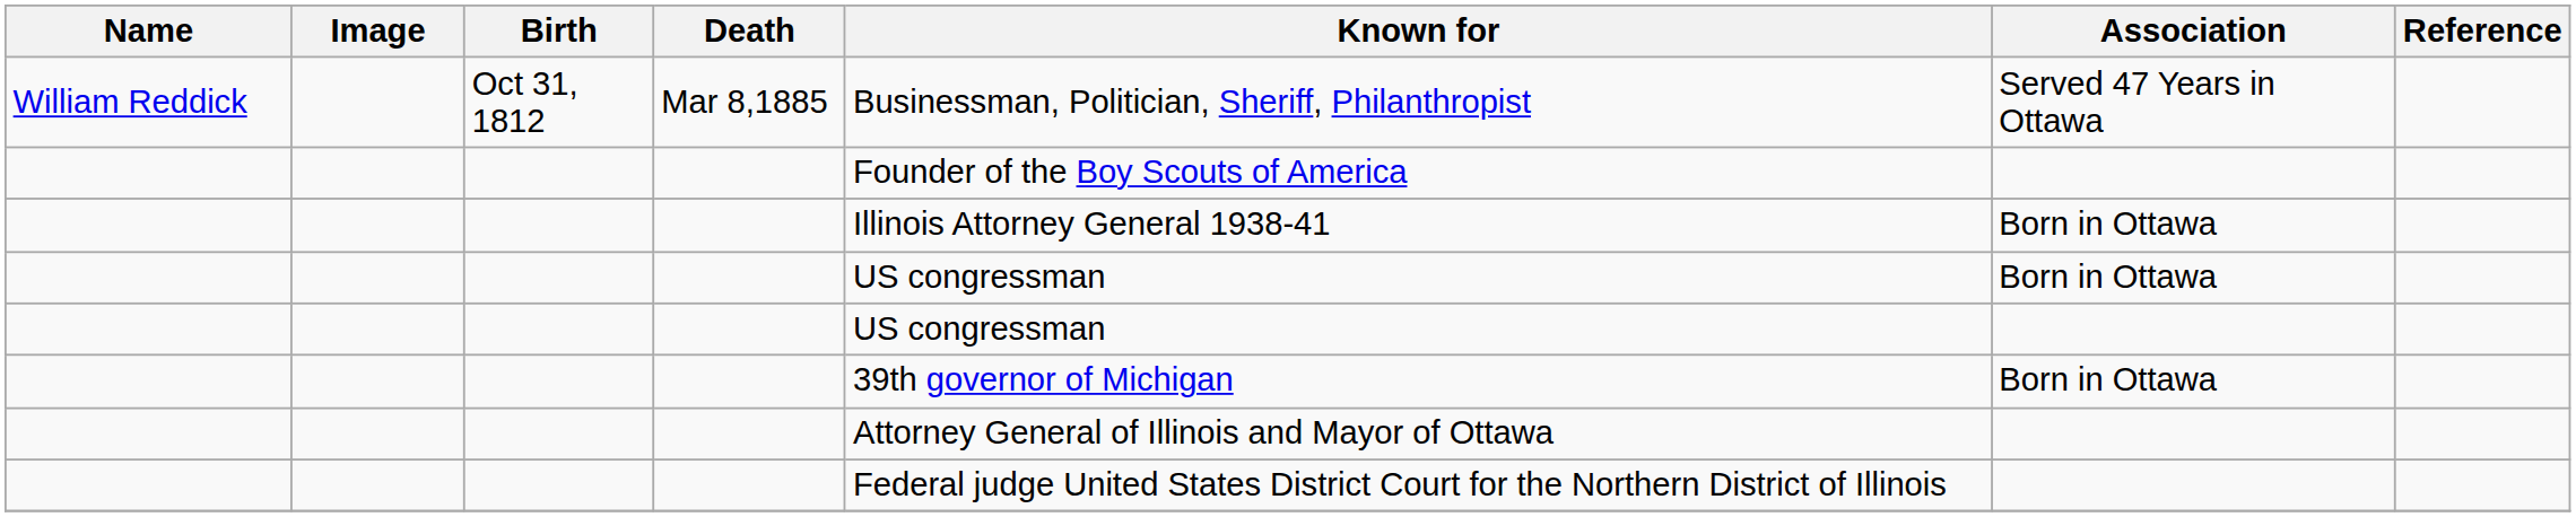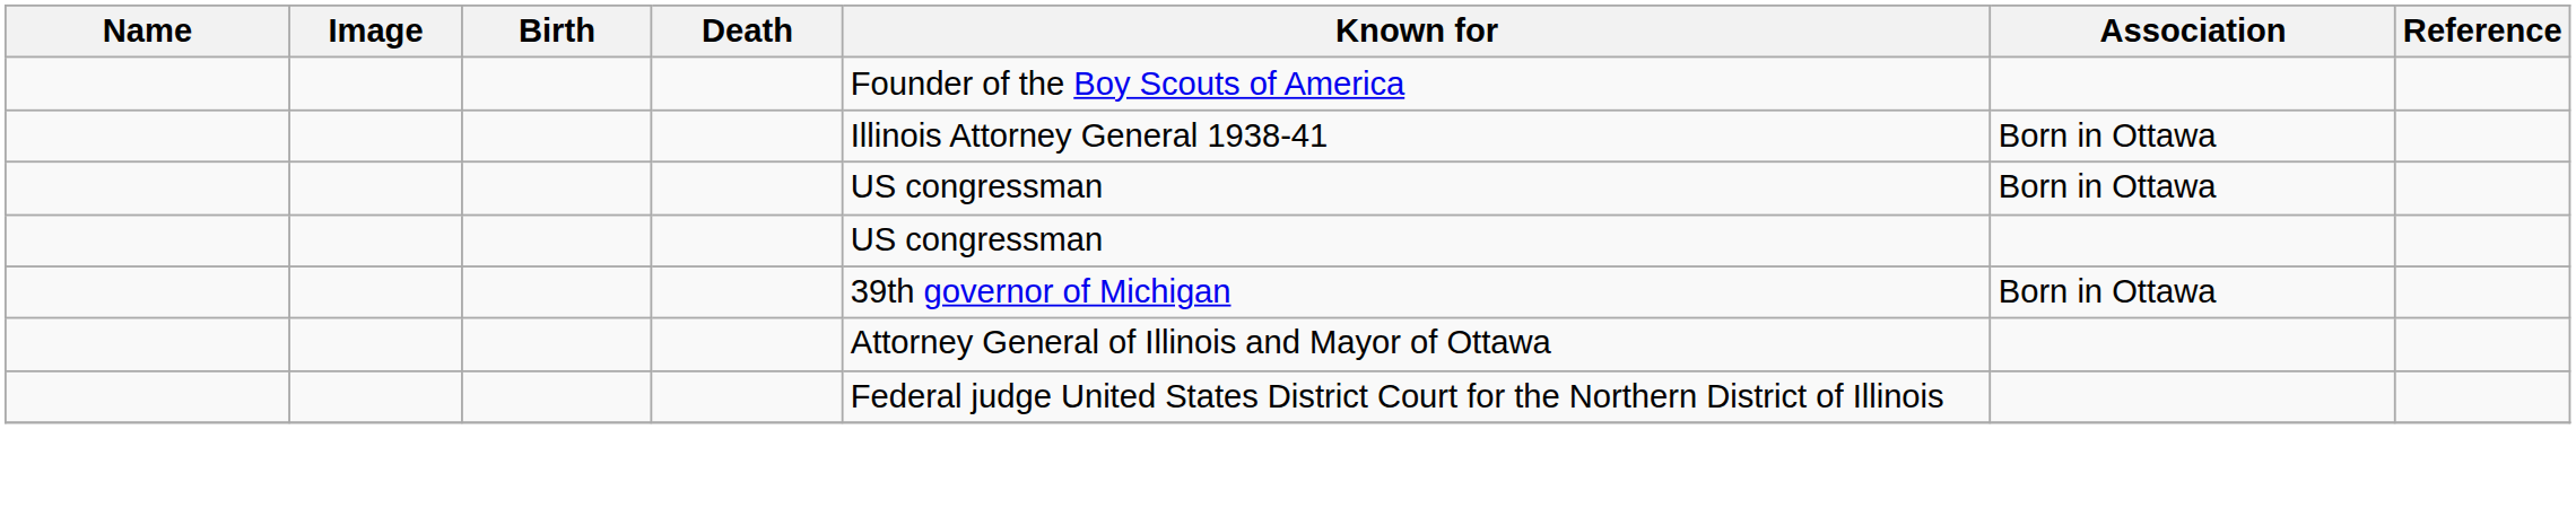- row: William Reddick | Oct 31, 1812 | Mar 8,1885 | Businessman, Politician, Sheriff, Philanthropist | Served 47 Years in Ottawa
